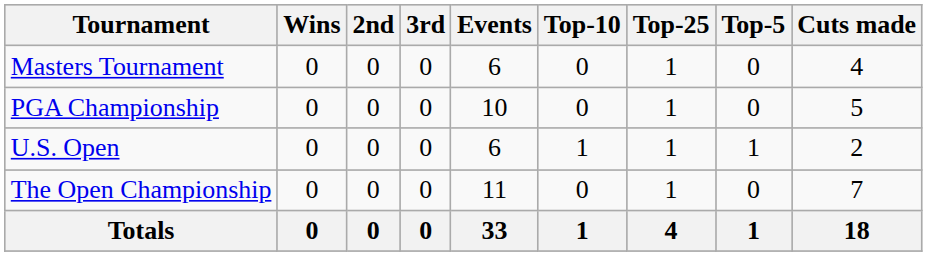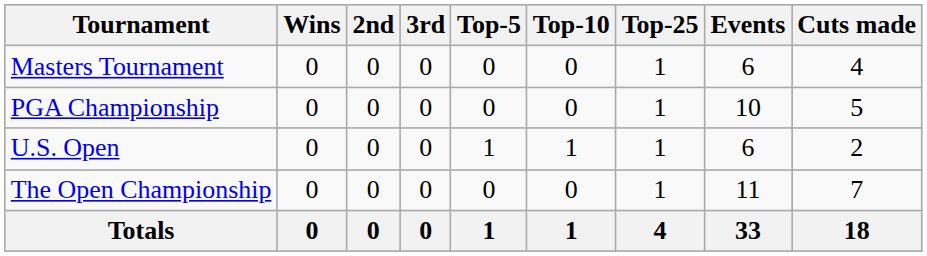columns swapped: Top-5 <-> Events
